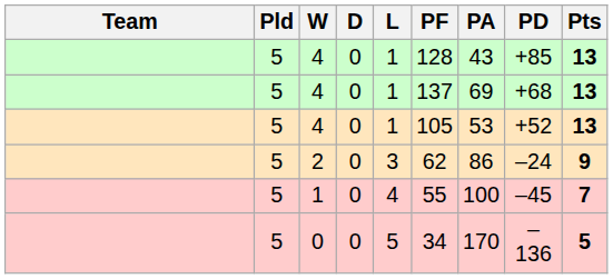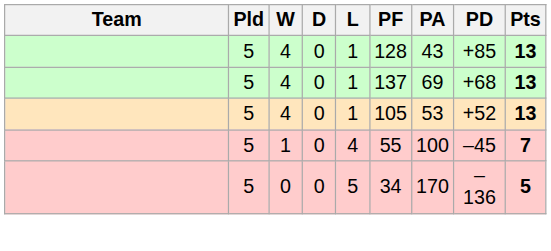- row: 5 | 2 | 0 | 3 | 62 | 86 | –24 | 9
